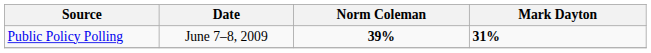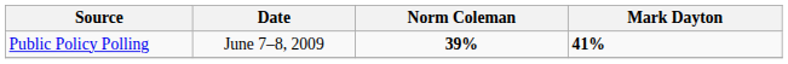Public Policy Polling | Mark Dayton: 31% -> 41%
